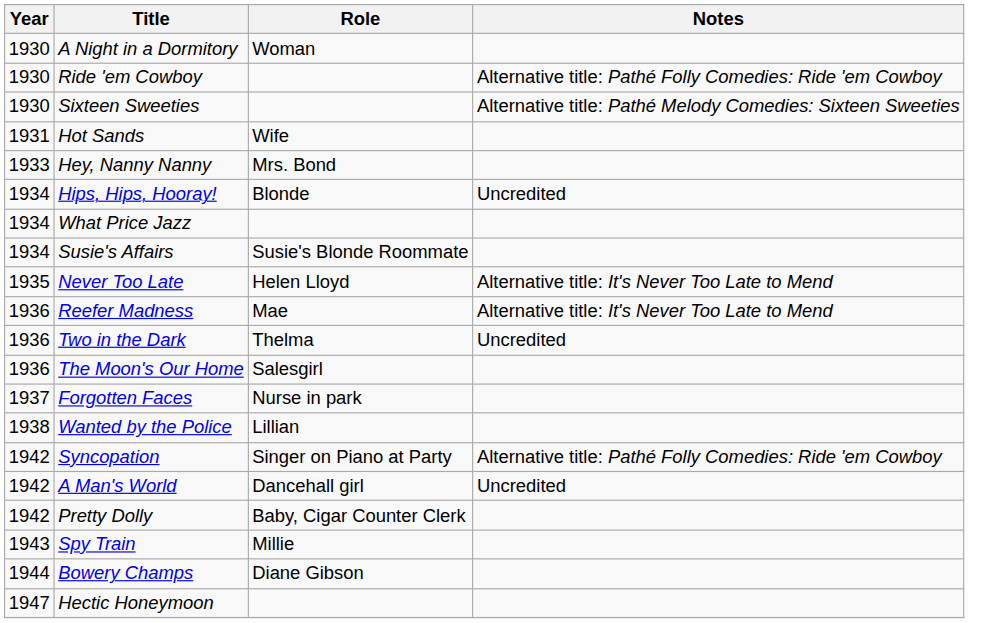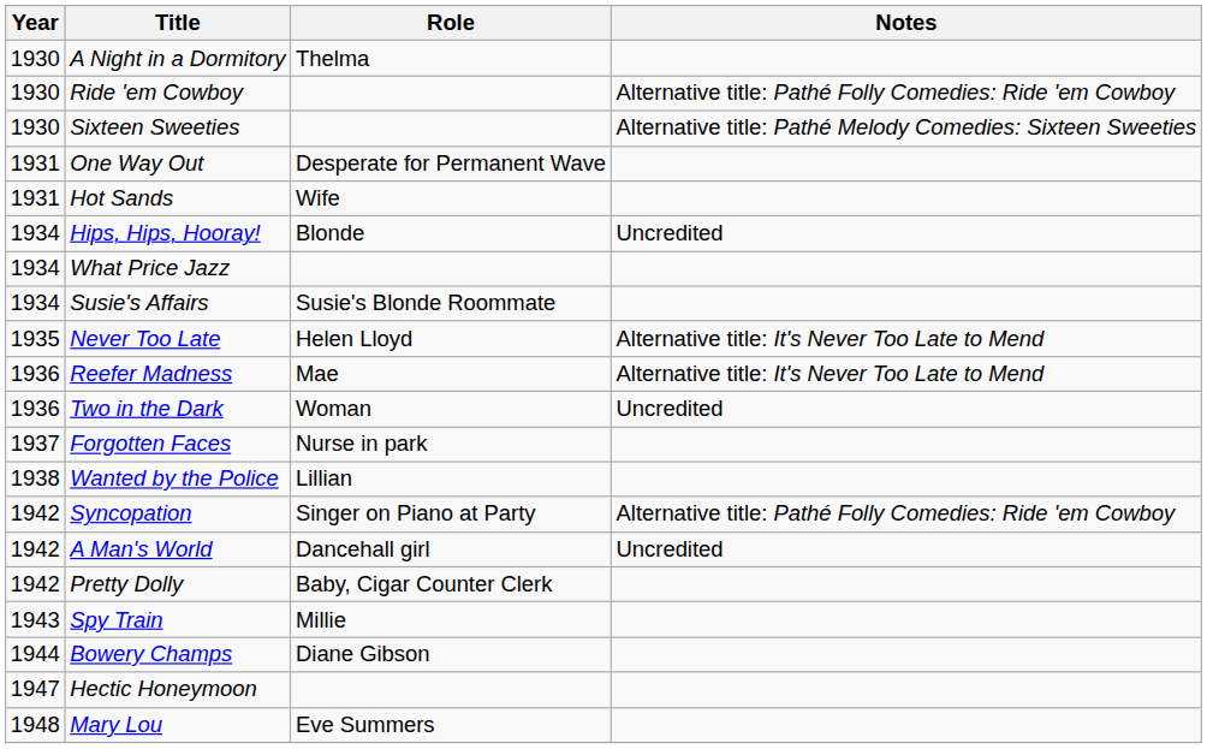A Night in a Dormitory | Role: Woman -> Thelma
+ row: 1931 | One Way Out | Desperate for Permanent Wave
- row: 1933 | Hey, Nanny Nanny | Mrs. Bond
Two in the Dark | Role: Thelma -> Woman
- row: 1936 | The Moon's Our Home | Salesgirl
+ row: 1948 | Mary Lou | Eve Summers
